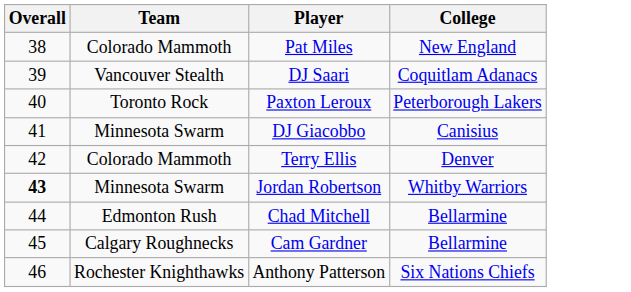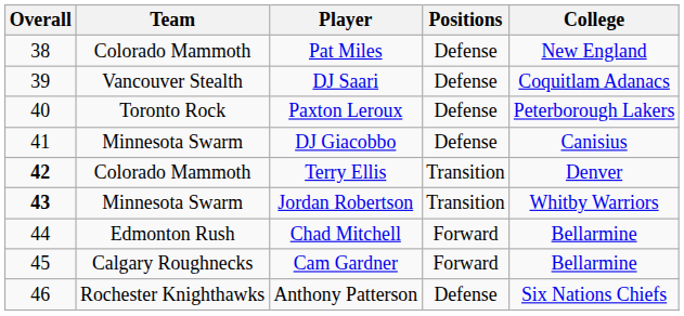+ column: Positions | Defense | Defense | Defense | Defense | Transition | Transition | Forward | Forward | Defense
Terry Ellis | Overall: normal -> bold
